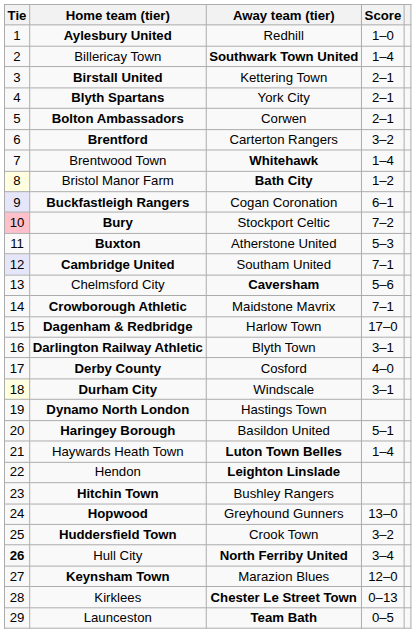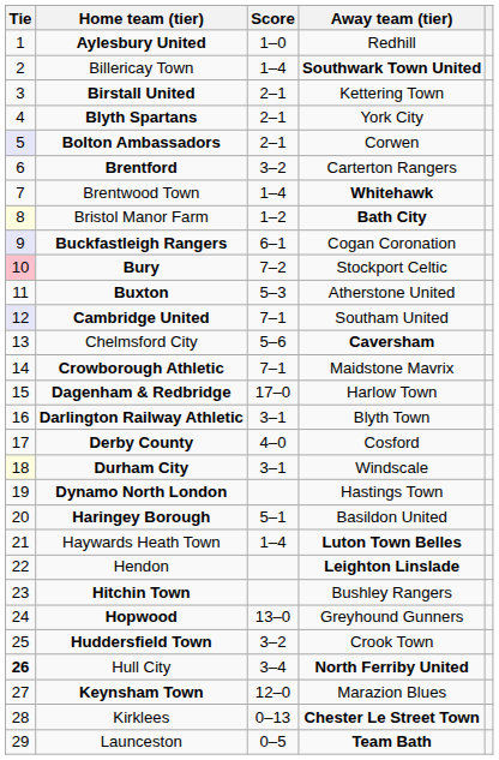columns swapped: Score <-> Away team (tier)
Bolton Ambassadors | Tie: no background -> lavender background
